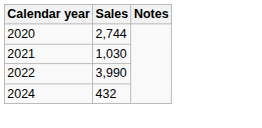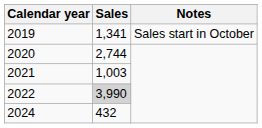+ row: 2019 | 1,341 | Sales start in October
2021 | Sales: 1,030 -> 1,003
2022 | Sales: no background -> lightgrey background
